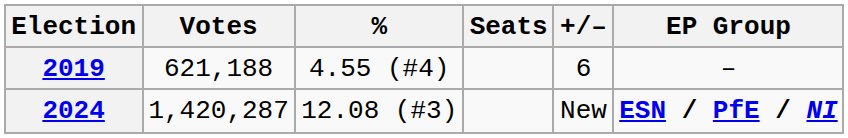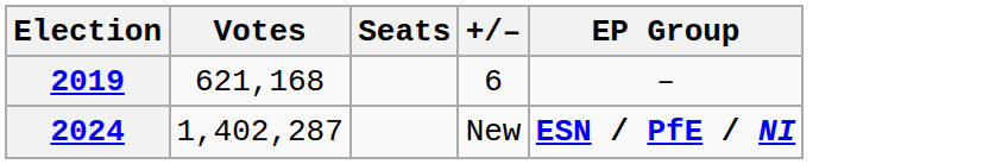- column: % | 4.55 (#4) | 12.08 (#3)
2019 | Votes: 621,188 -> 621,168
2024 | Votes: 1,420,287 -> 1,402,287
